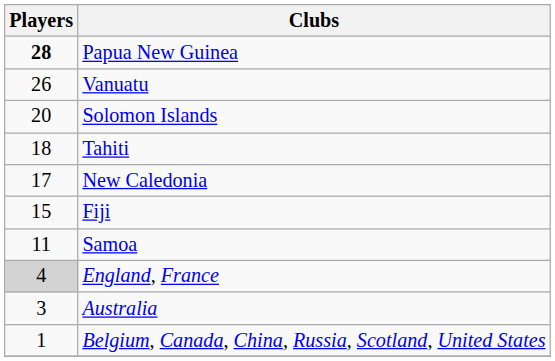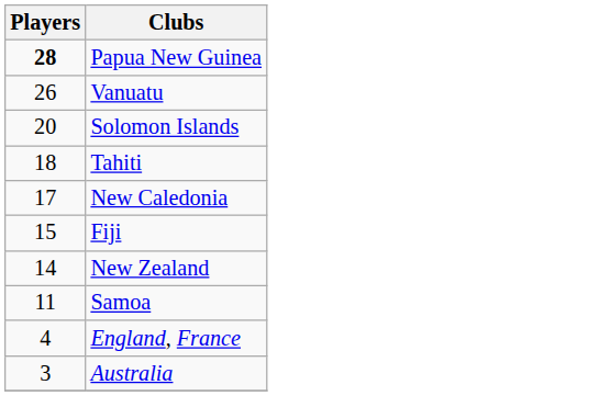+ row: 14 | New Zealand
England, France | Players: lightgrey background -> no background
- row: 1 | Belgium, Canada, China, Russia, Scotland, United States
